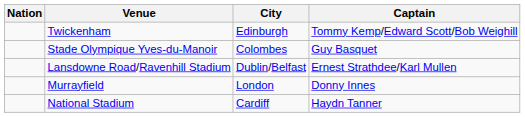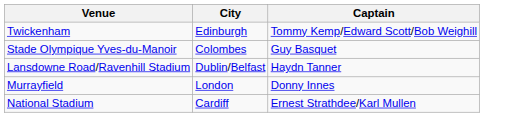- column: Nation
Lansdowne Road/Ravenhill Stadium | Captain: Ernest Strathdee/Karl Mullen -> Haydn Tanner
National Stadium | Captain: Haydn Tanner -> Ernest Strathdee/Karl Mullen
